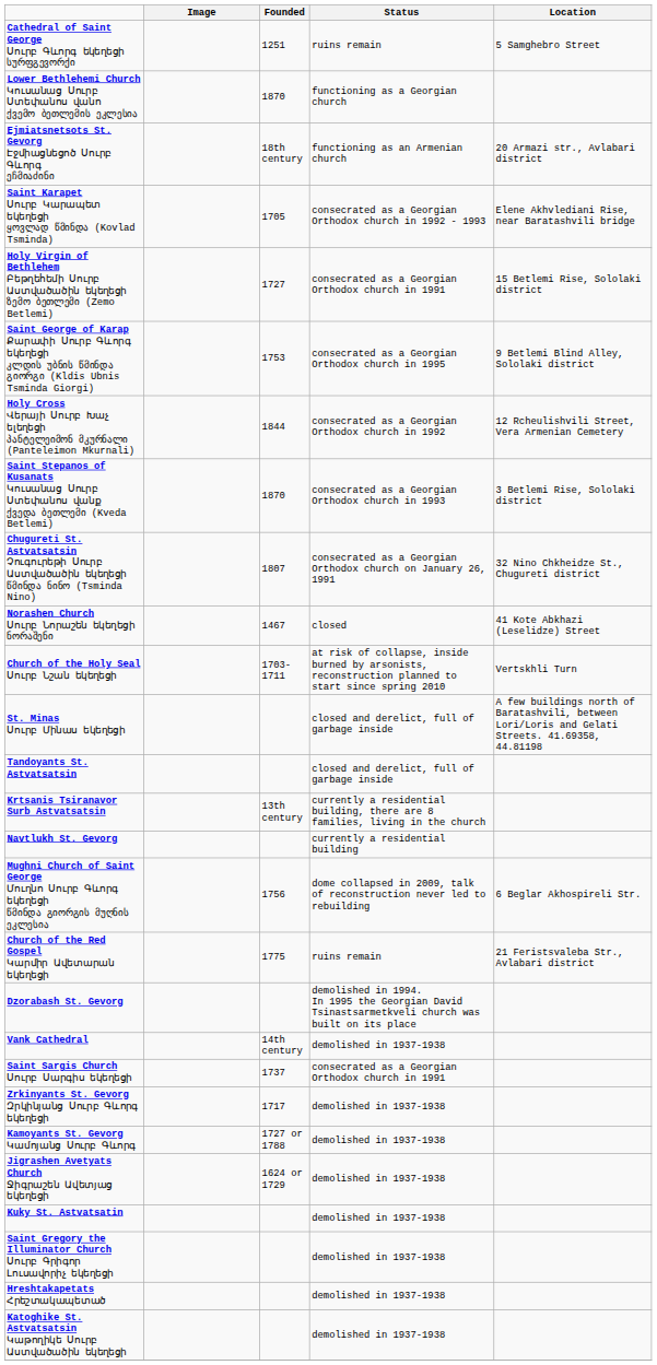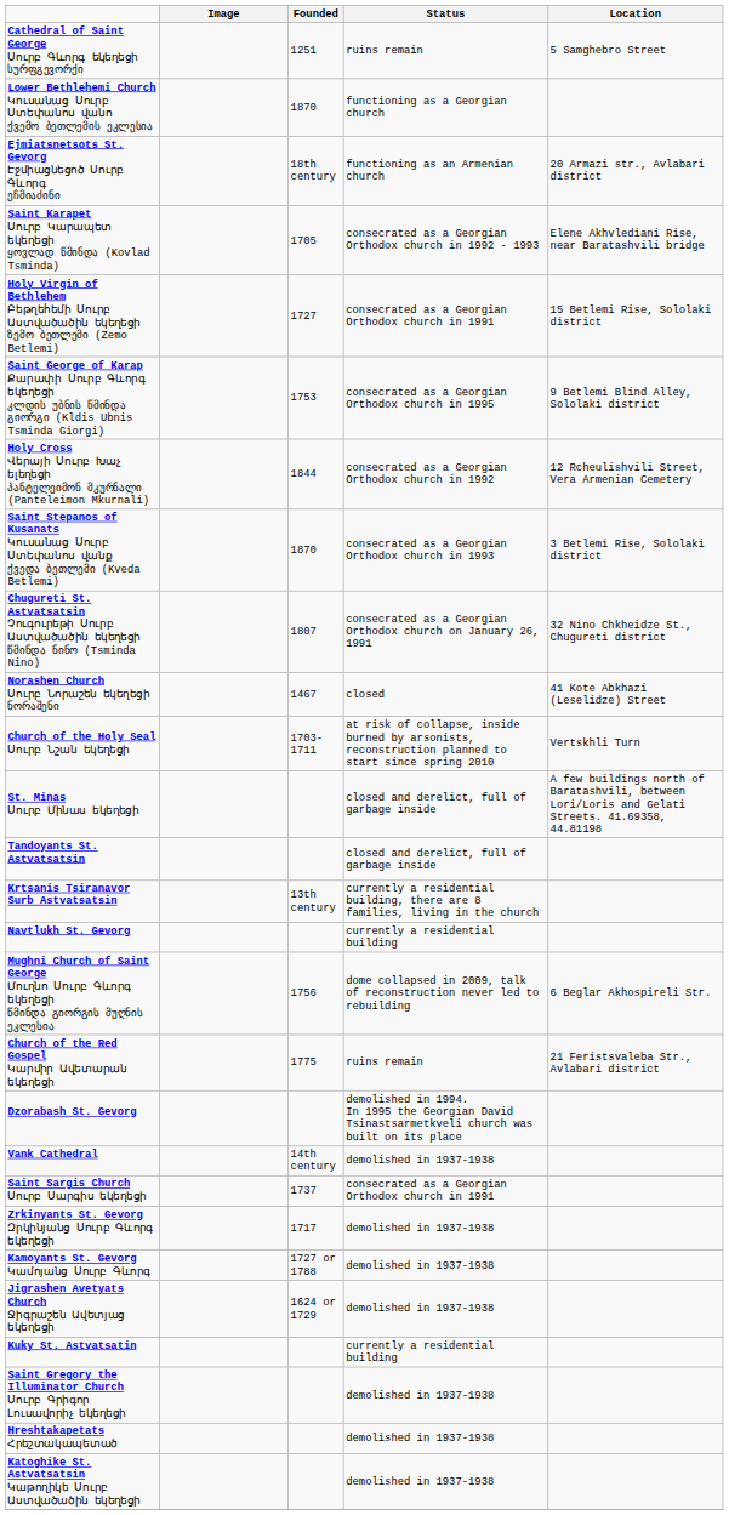Kuky St. Astvatsatin | Status: demolished in 1937-1938 -> currently a residential building
